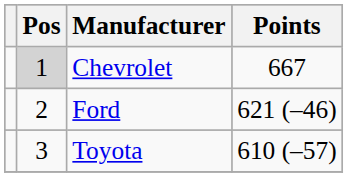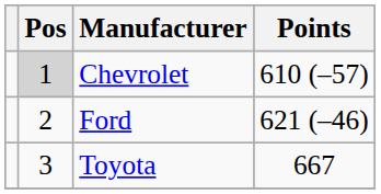Chevrolet | Points: 667 -> 610 (–57)
Toyota | Points: 610 (–57) -> 667
